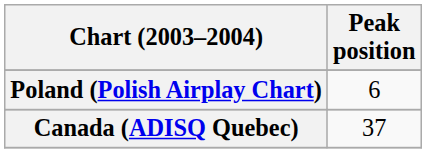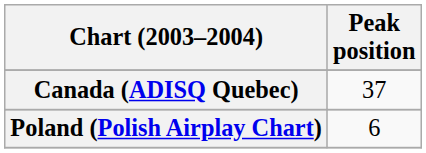rows swapped: Canada (ADISQ Quebec) <-> Poland (Polish Airplay Chart)
